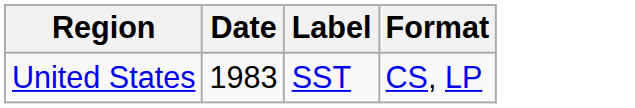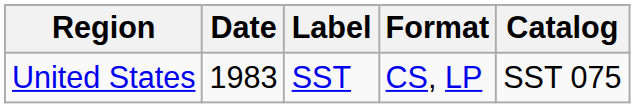+ column: Catalog | SST 075
